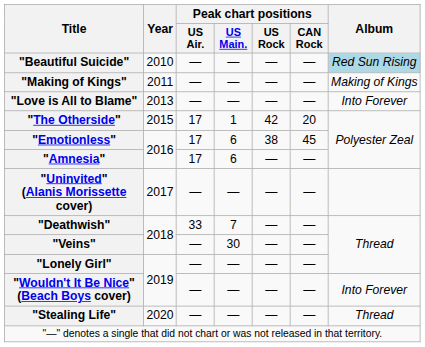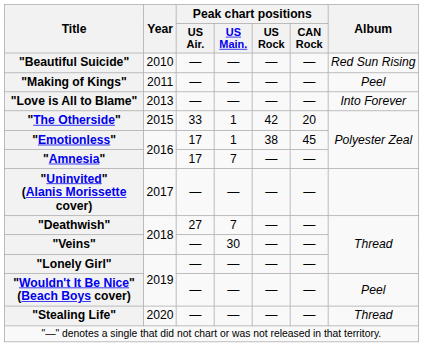"Beautiful Suicide" | Album: lightblue background -> no background
"Making of Kings" | Album: Making of Kings -> Peel
"The Otherside" | Peak chart positions / US Air.: 17 -> 33
"Emotionless" | Peak chart positions / US Main.: 6 -> 1
"Amnesia" | Peak chart positions / US Main.: 6 -> 7
"Deathwish" | Peak chart positions / US Air.: 33 -> 27
"Wouldn't It Be Nice" (Beach Boys cover) | Album: Into Forever -> Peel
